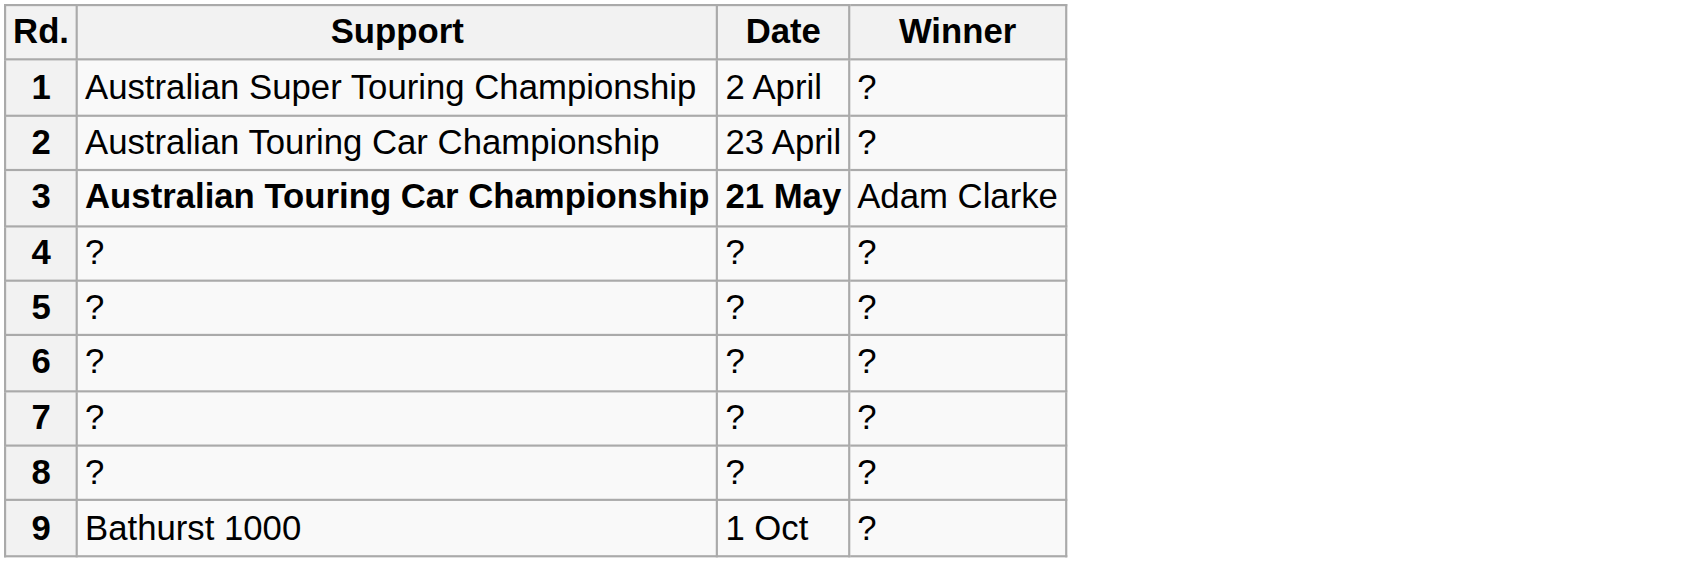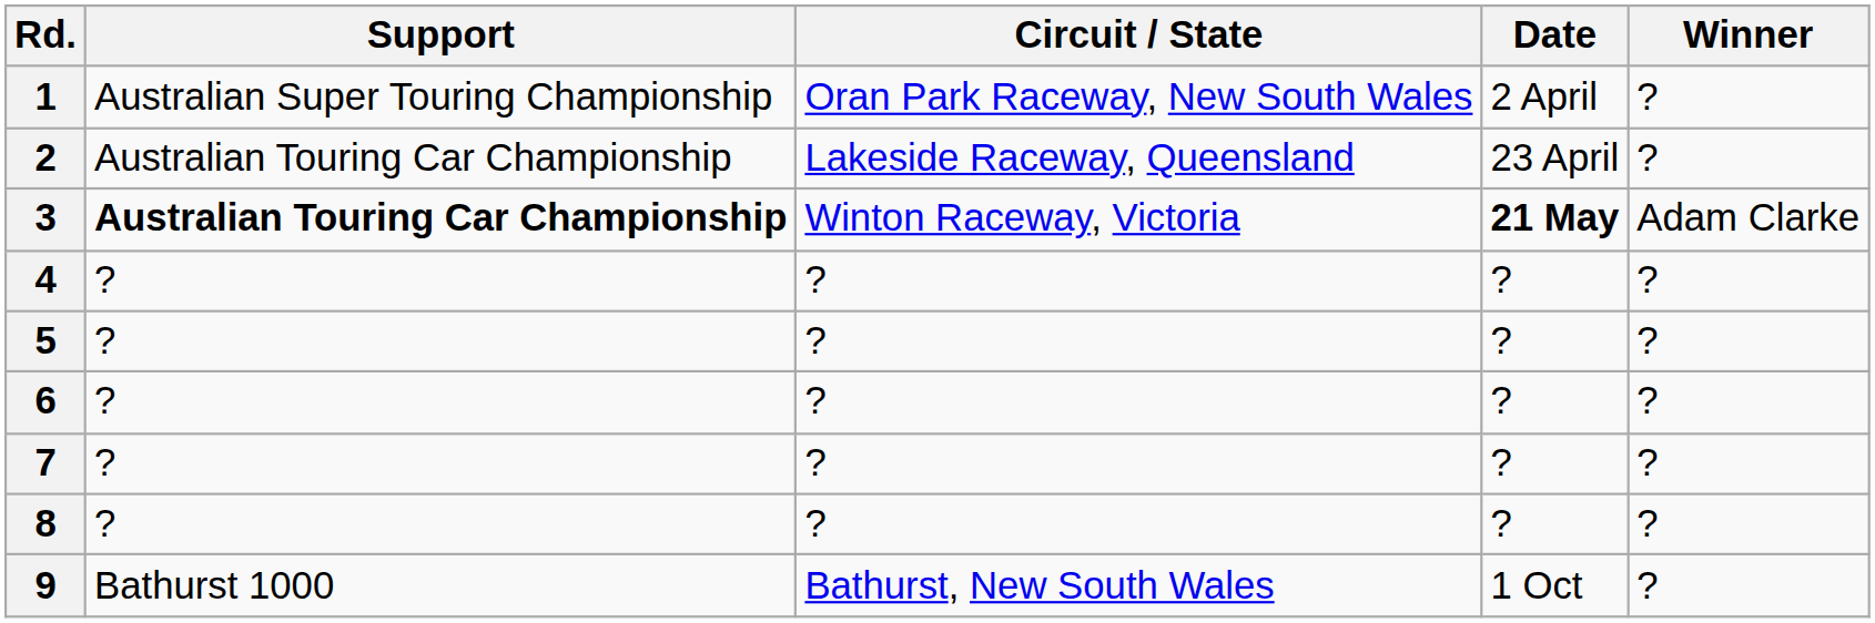+ column: Circuit / State | Oran Park Raceway, New South Wales | Lakeside Raceway, Queensland | Winton Raceway, Victoria | ? | ? | ? | ? | ? | Bathurst, New South Wales
